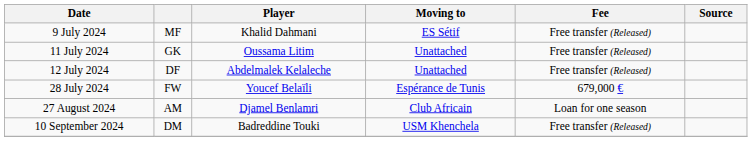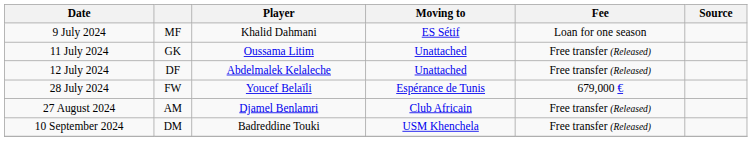9 July 2024 | Fee: Free transfer (Released) -> Loan for one season
27 August 2024 | Fee: Loan for one season -> Free transfer (Released)
